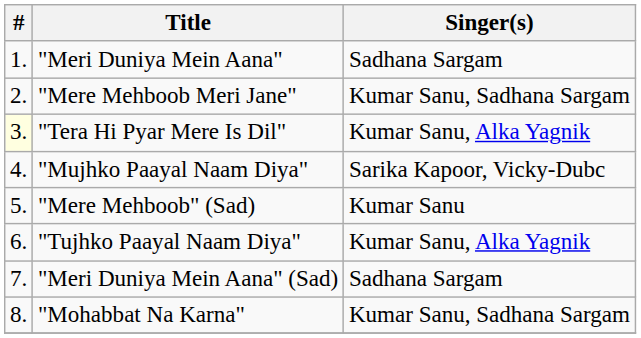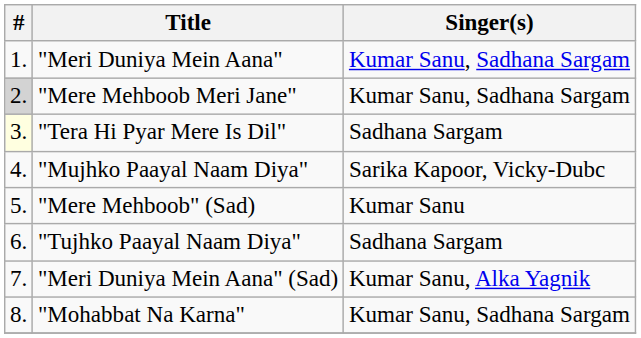"Meri Duniya Mein Aana" | Singer(s): Sadhana Sargam -> Kumar Sanu, Sadhana Sargam
"Mere Mehboob Meri Jane" | #: no background -> lightgrey background
"Tera Hi Pyar Mere Is Dil" | Singer(s): Kumar Sanu, Alka Yagnik -> Sadhana Sargam
"Tujhko Paayal Naam Diya" | Singer(s): Kumar Sanu, Alka Yagnik -> Sadhana Sargam
"Meri Duniya Mein Aana" (Sad) | Singer(s): Sadhana Sargam -> Kumar Sanu, Alka Yagnik
